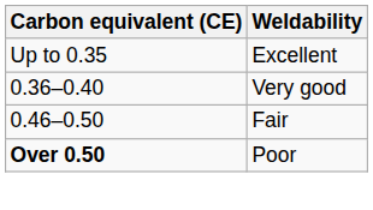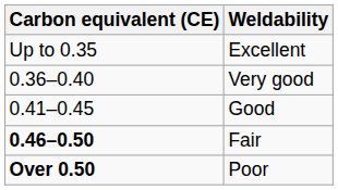+ row: 0.41–0.45 | Good
Fair | Carbon equivalent (CE): normal -> bold
